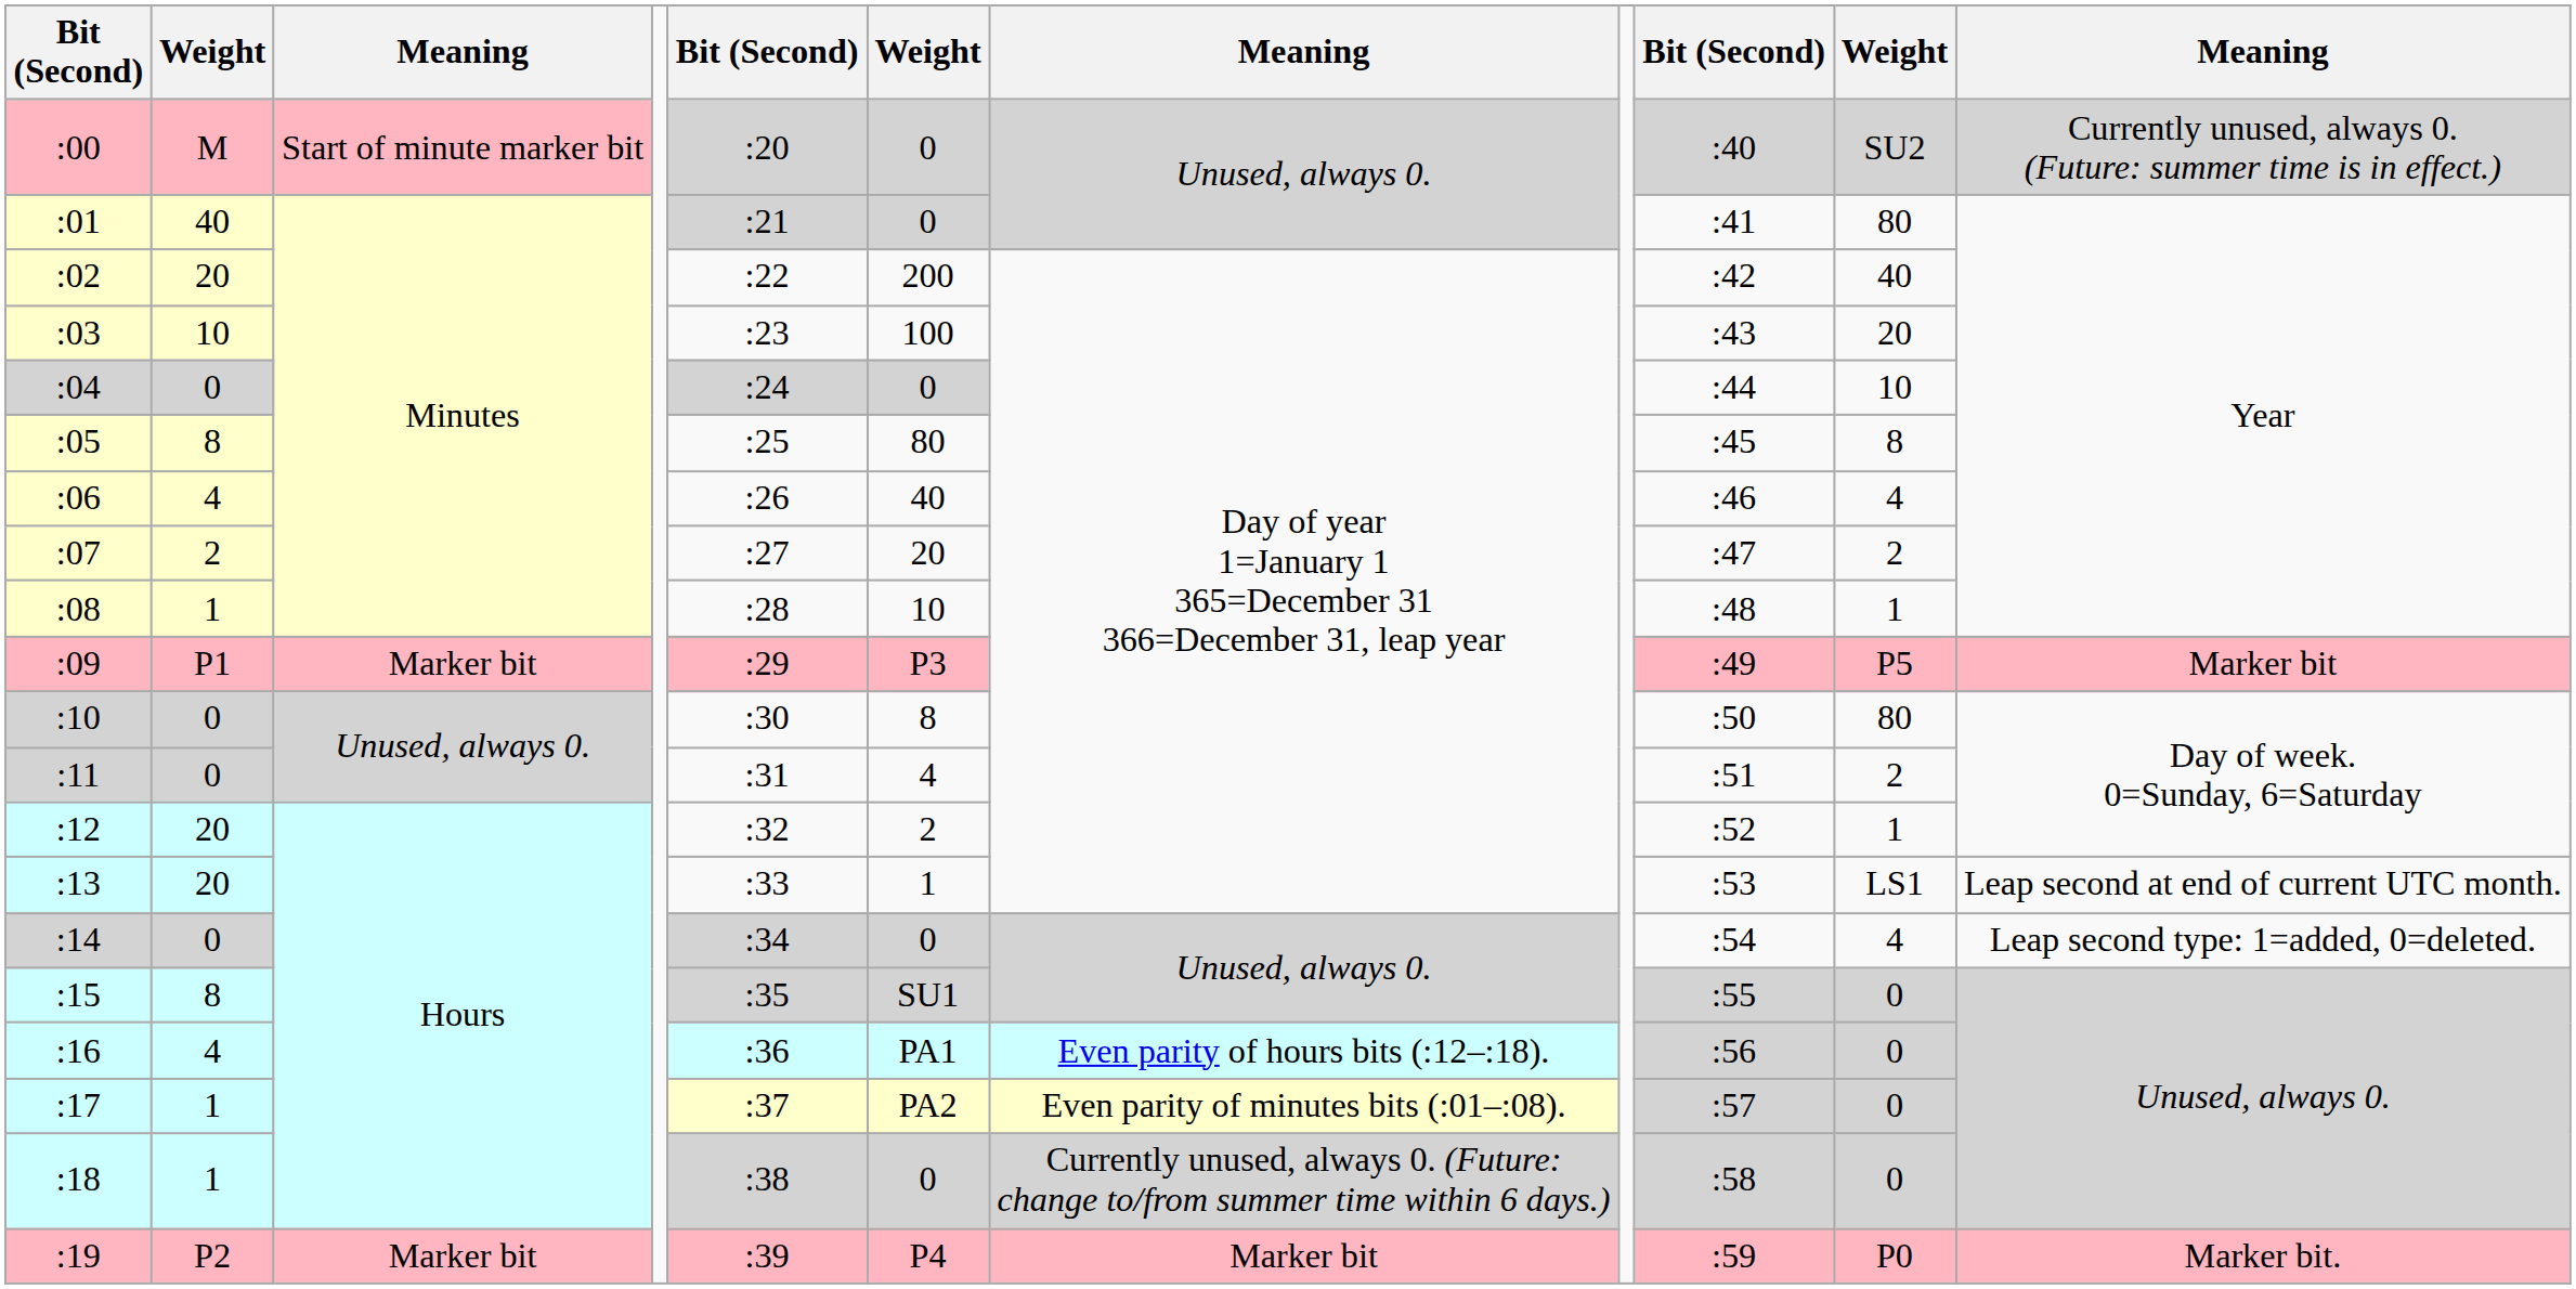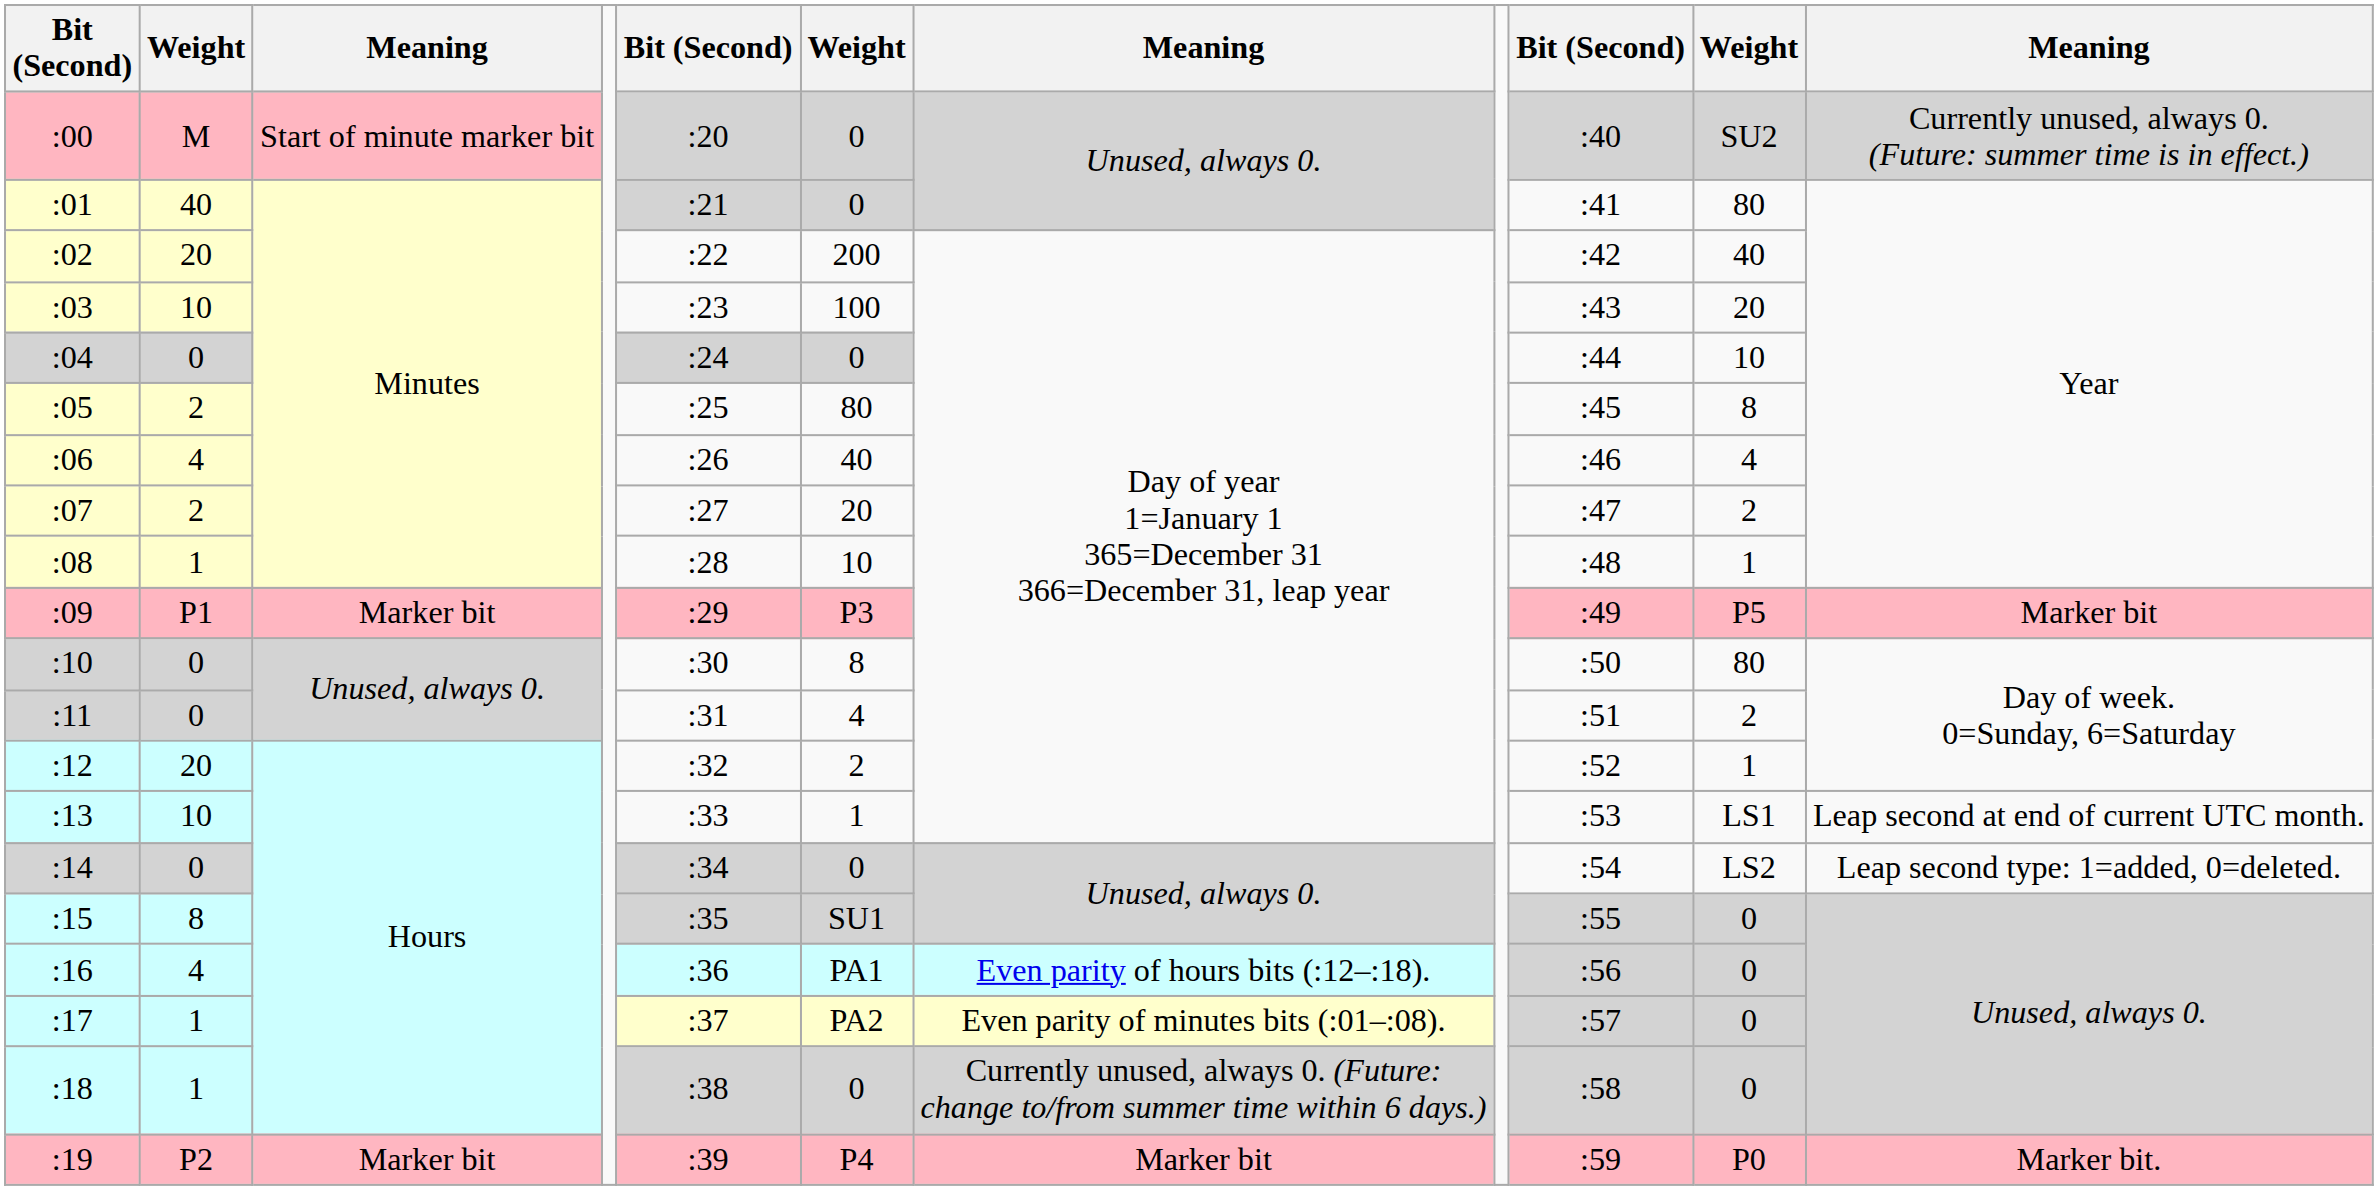:05 | column 2: 8 -> 2
:13 | column 2: 20 -> 10
:14 | column 10: 4 -> LS2
